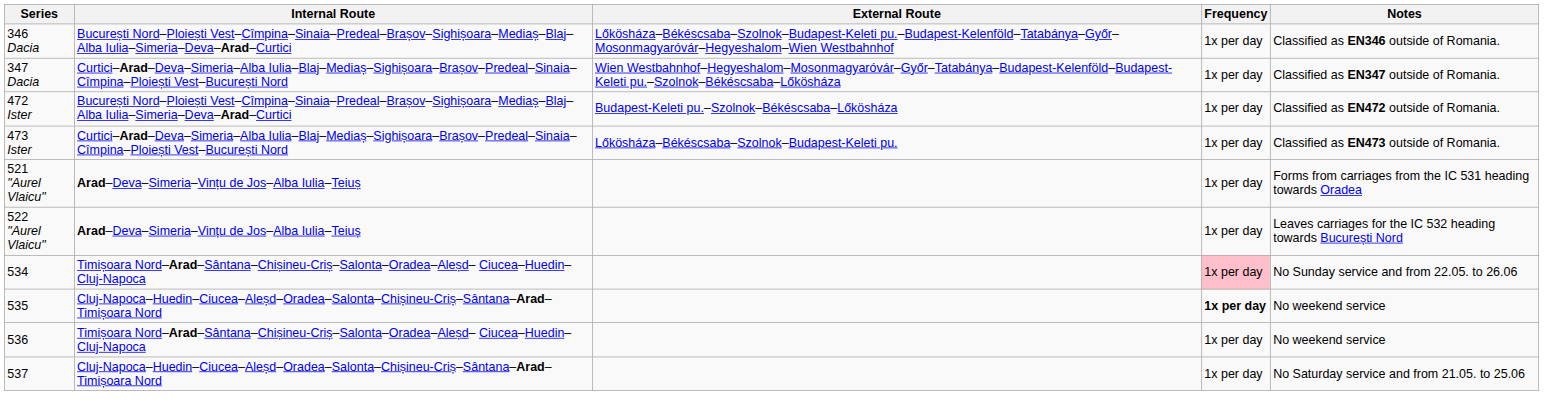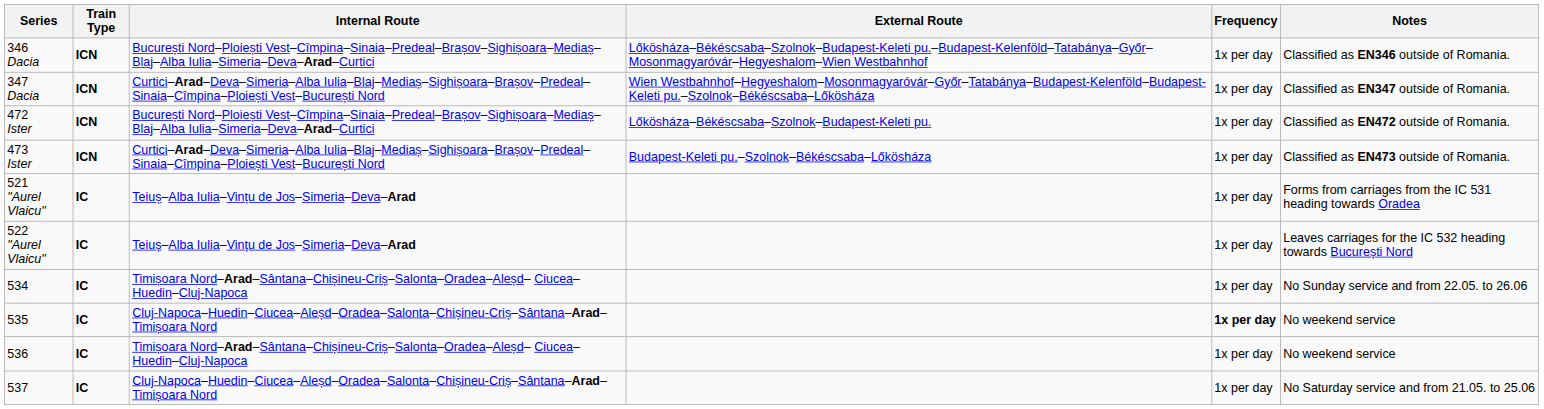+ column: Train Type | ICN | ICN | ICN | ICN | IC | IC | IC | IC | IC | IC
472 Ister | External Route: Budapest-Keleti pu.–Szolnok–Békéscsaba–Lőkösháza -> Lőkösháza–Békéscsaba–Szolnok–Budapest-Keleti pu.
473 Ister | External Route: Lőkösháza–Békéscsaba–Szolnok–Budapest-Keleti pu. -> Budapest-Keleti pu.–Szolnok–Békéscsaba–Lőkösháza
521 "Aurel Vlaicu" | Internal Route: Arad–Deva–Simeria–Vințu de Jos–Alba Iulia–Teiuș -> Teiuș–Alba Iulia–Vințu de Jos–Simeria–Deva–Arad
522 "Aurel Vlaicu" | Internal Route: Arad–Deva–Simeria–Vințu de Jos–Alba Iulia–Teiuș -> Teiuș–Alba Iulia–Vințu de Jos–Simeria–Deva–Arad
534 | Frequency: pink background -> no background
